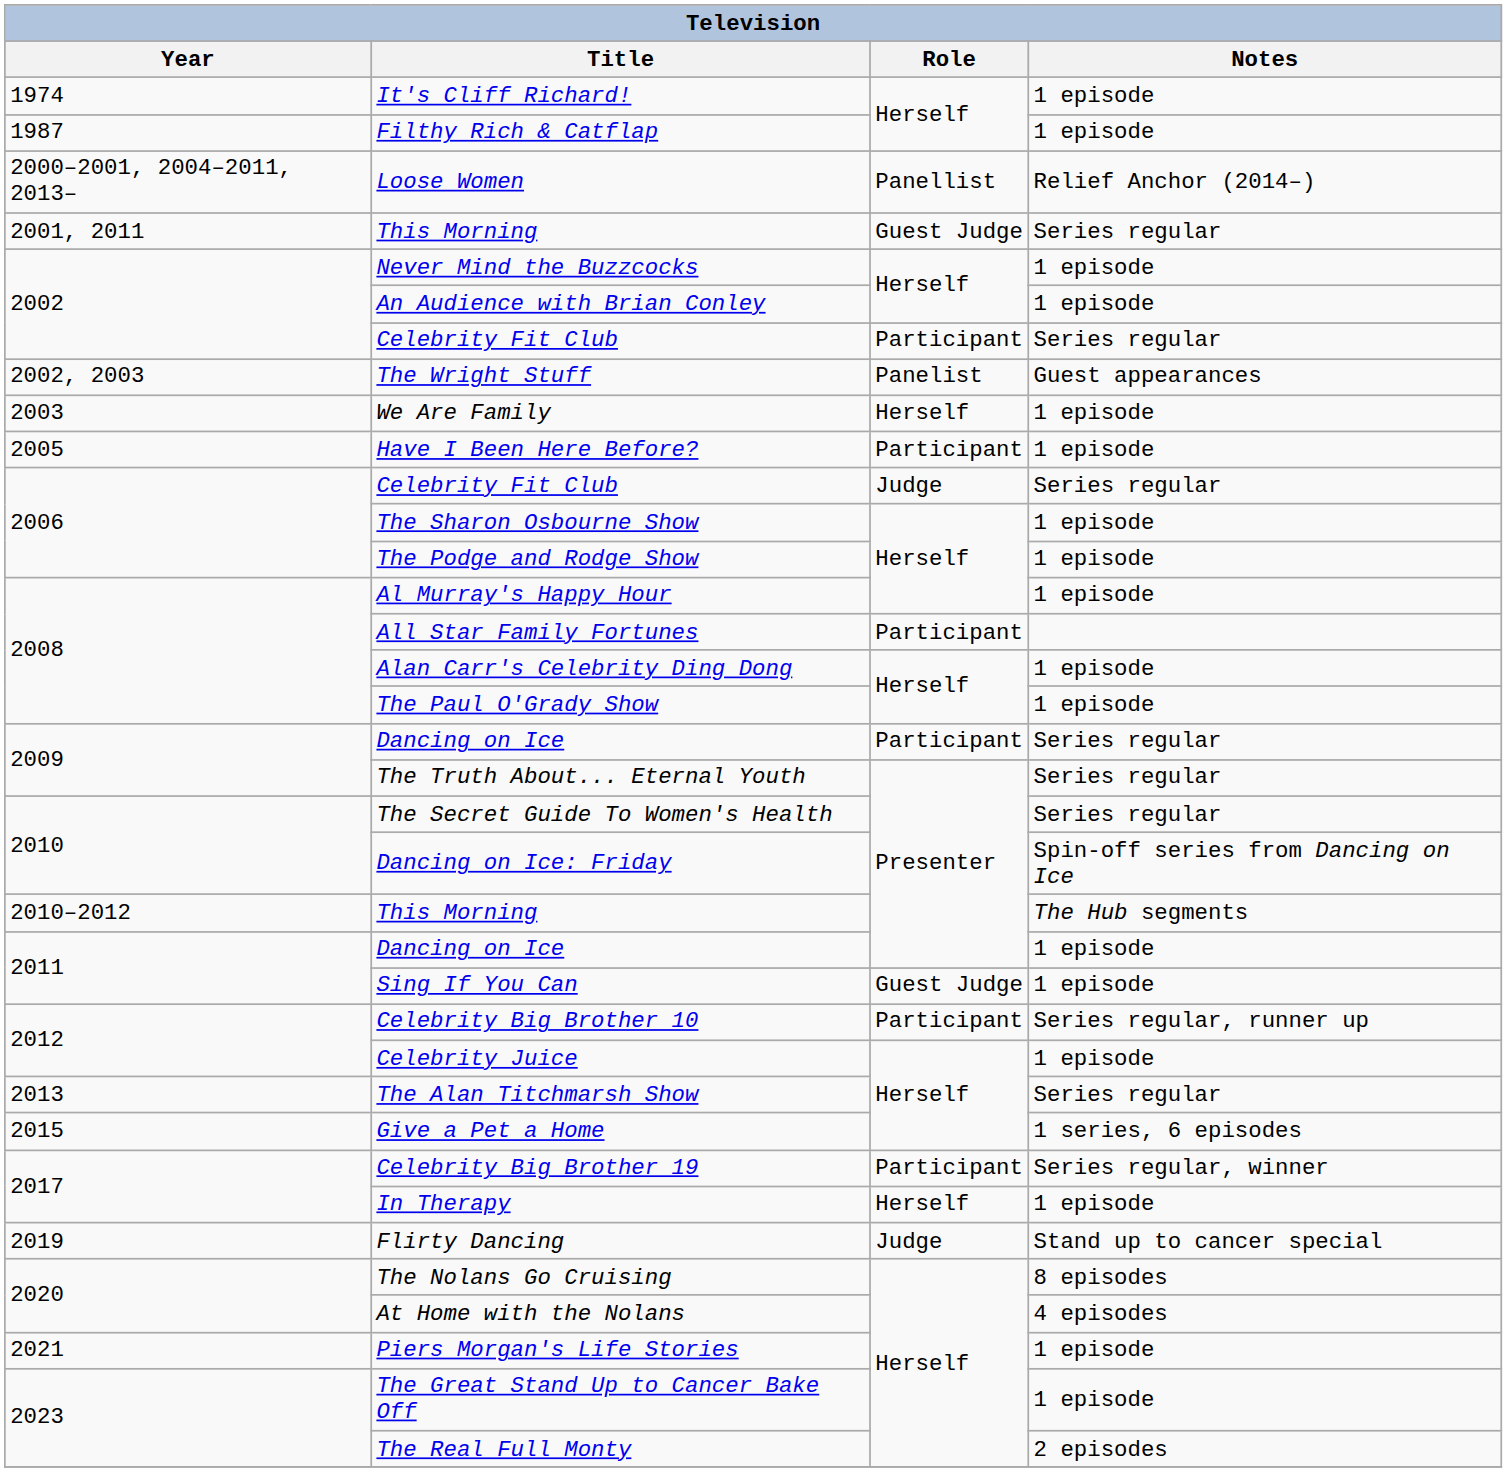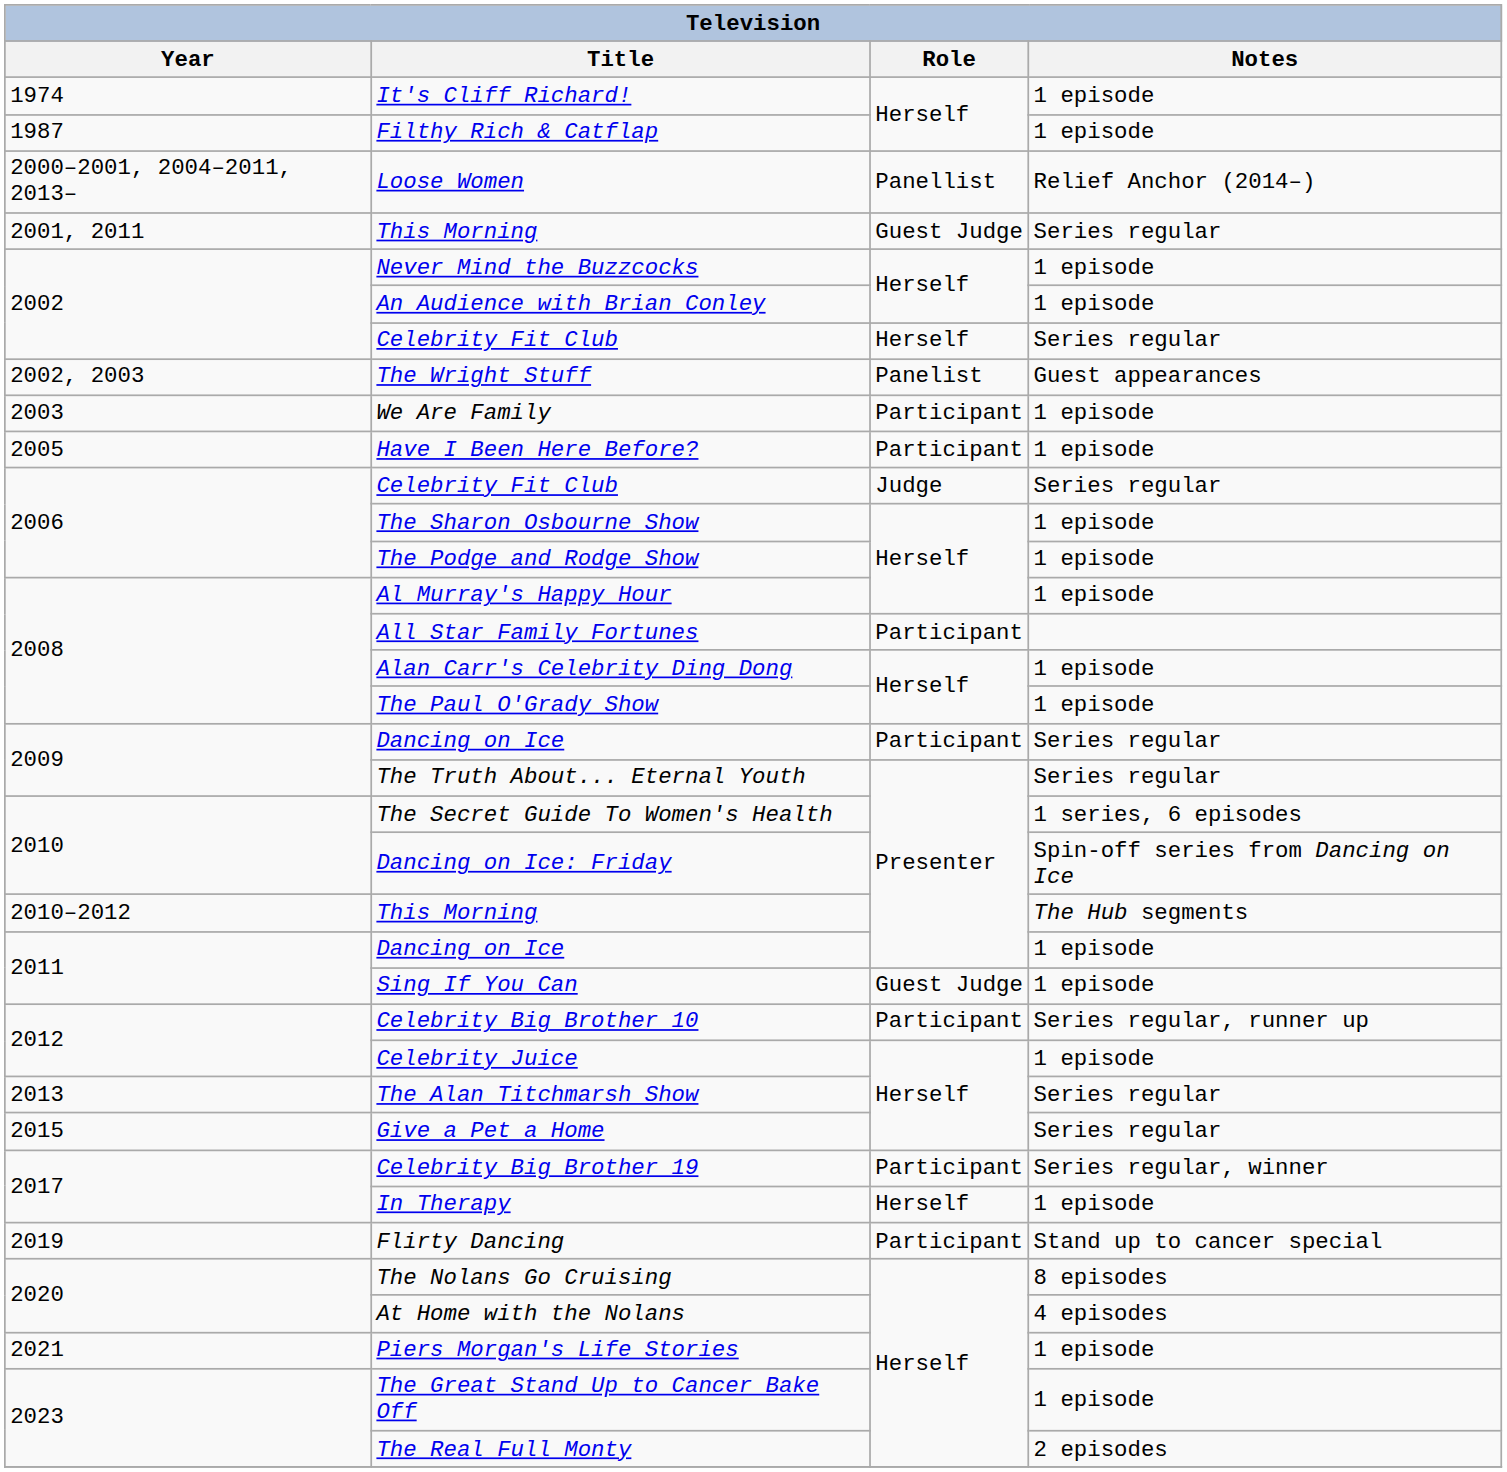2002 / Celebrity Fit Club | Role: Participant -> Herself
We Are Family | Role: Herself -> Participant
The Secret Guide To Women's Health | Notes: Series regular -> 1 series, 6 episodes
Give a Pet a Home | Notes: 1 series, 6 episodes -> Series regular
Flirty Dancing | Role: Judge -> Participant
